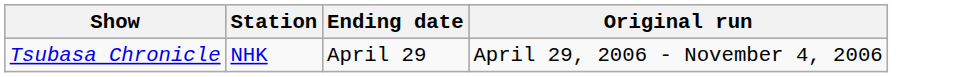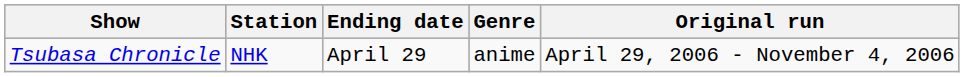+ column: Genre | anime
